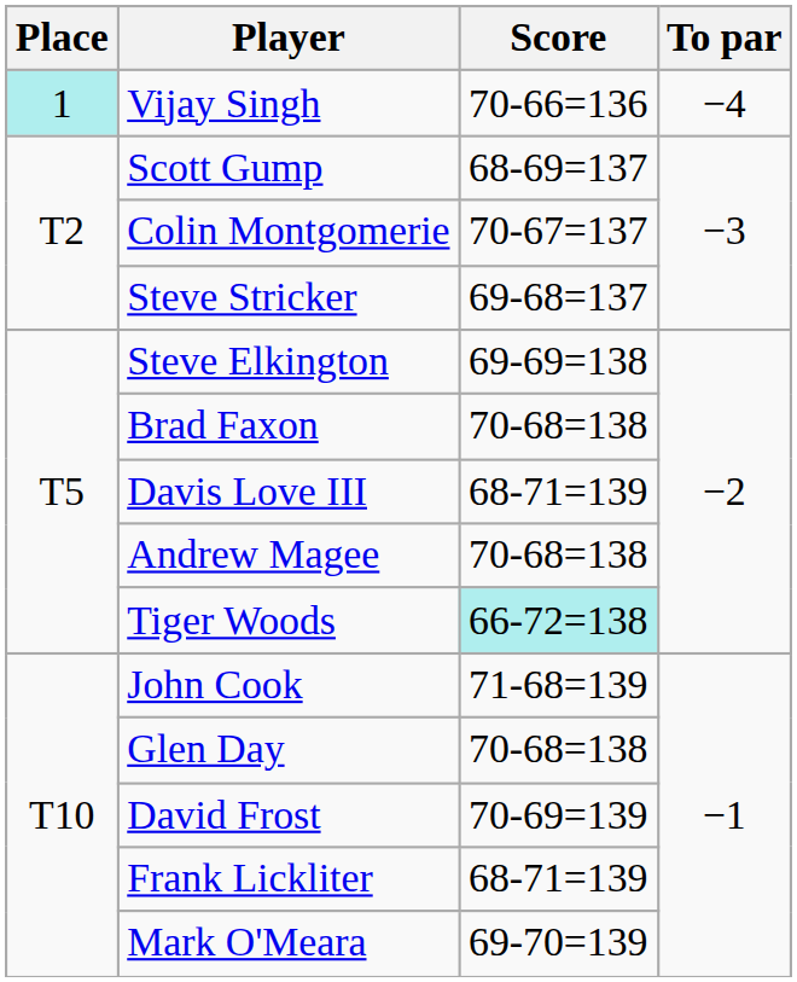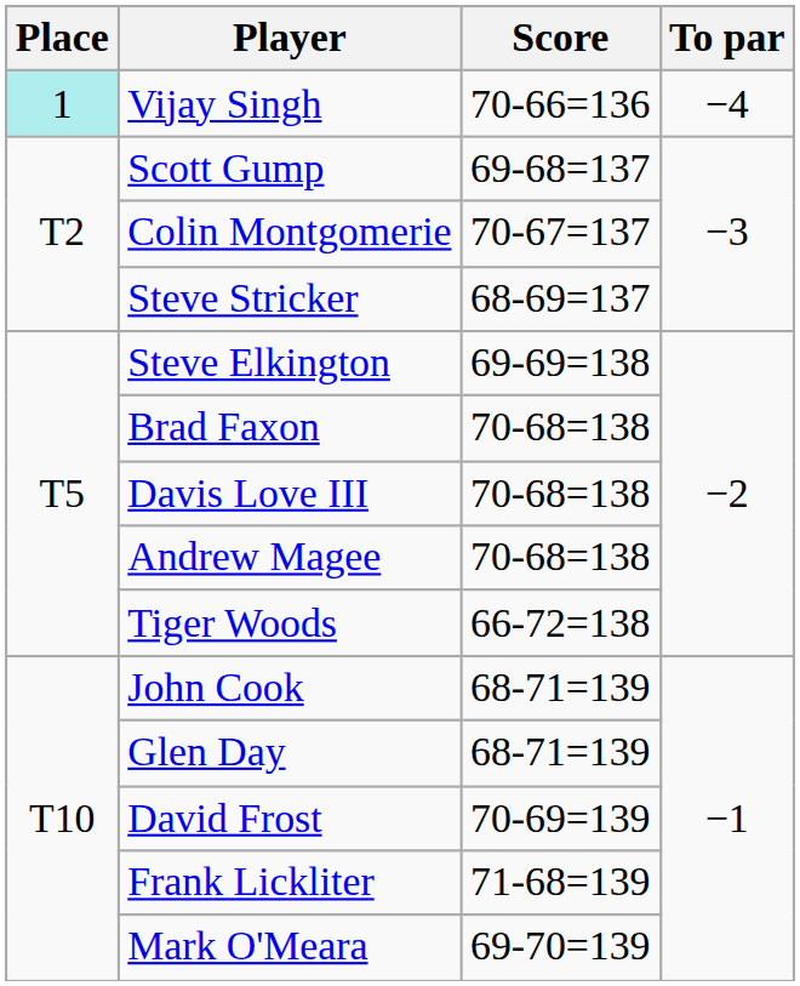Scott Gump | Score: 68-69=137 -> 69-68=137
Steve Stricker | Score: 69-68=137 -> 68-69=137
Davis Love III | Score: 68-71=139 -> 70-68=138
Tiger Woods | Score: paleturquoise background -> no background
John Cook | Score: 71-68=139 -> 68-71=139
Glen Day | Score: 70-68=138 -> 68-71=139
Frank Lickliter | Score: 68-71=139 -> 71-68=139
